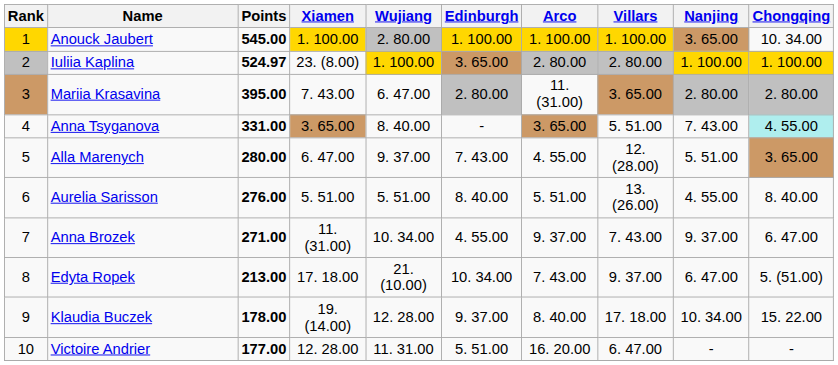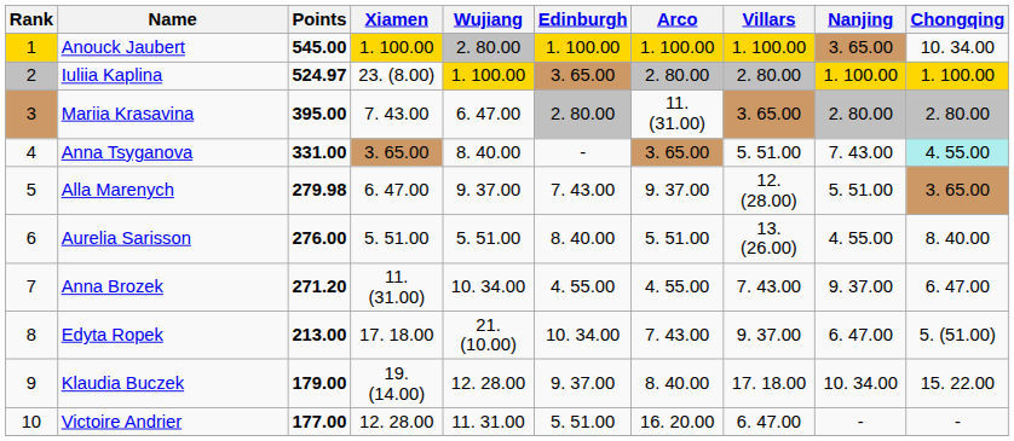Alla Marenych | Points: 280.00 -> 279.98
Alla Marenych | Arco: 4. 55.00 -> 9. 37.00
Anna Brozek | Points: 271.00 -> 271.20
Anna Brozek | Arco: 9. 37.00 -> 4. 55.00
Klaudia Buczek | Points: 178.00 -> 179.00
